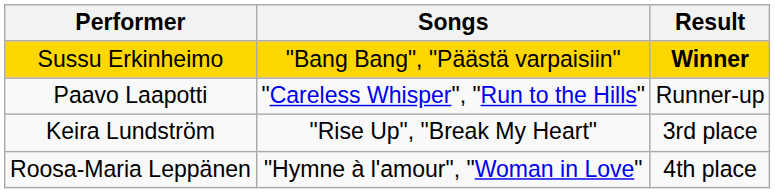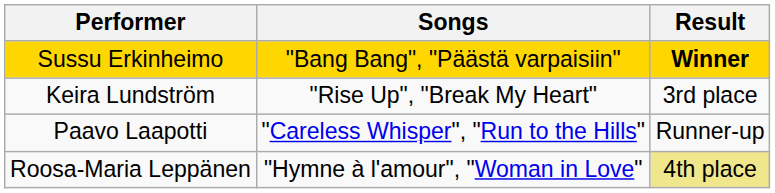rows swapped: Paavo Laapotti <-> Keira Lundström
Roosa-Maria Leppänen | Result: no background -> khaki background
